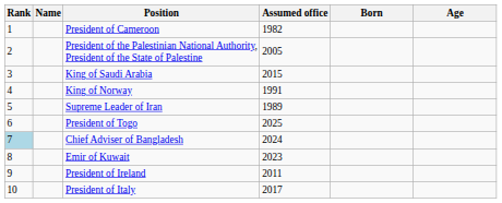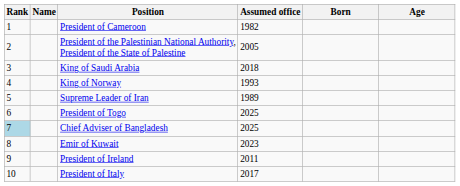King of Saudi Arabia | Assumed office: 2015 -> 2018
King of Norway | Assumed office: 1991 -> 1993
Chief Adviser of Bangladesh | Assumed office: 2024 -> 2025
